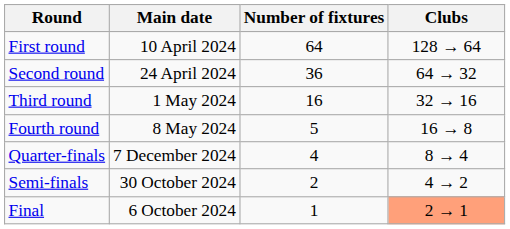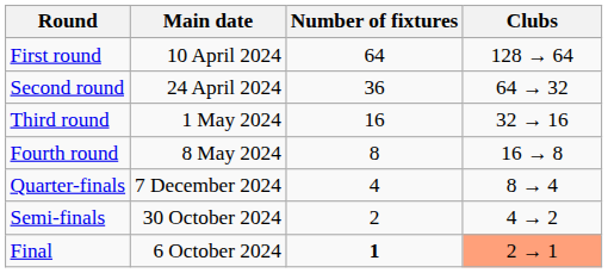Fourth round | Number of fixtures: 5 -> 8
Final | Number of fixtures: normal -> bold
